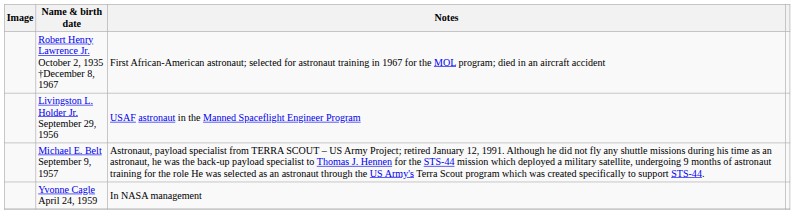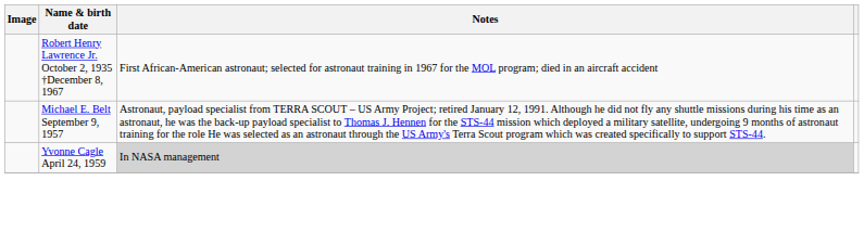- row: Livingston L. Holder Jr. September 29, 1956 | USAF astronaut in the Manned Spaceflight Engineer Program
Yvonne Cagle April 24, 1959 | Notes: no background -> lightgrey background
